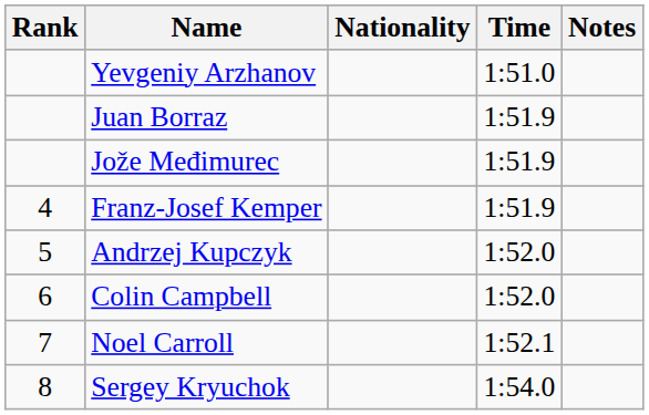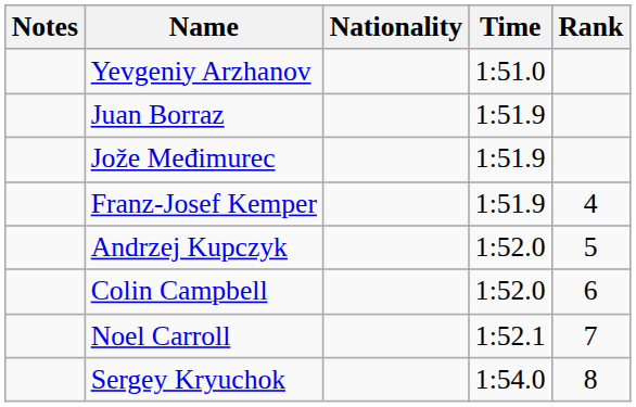columns swapped: Rank <-> Notes
